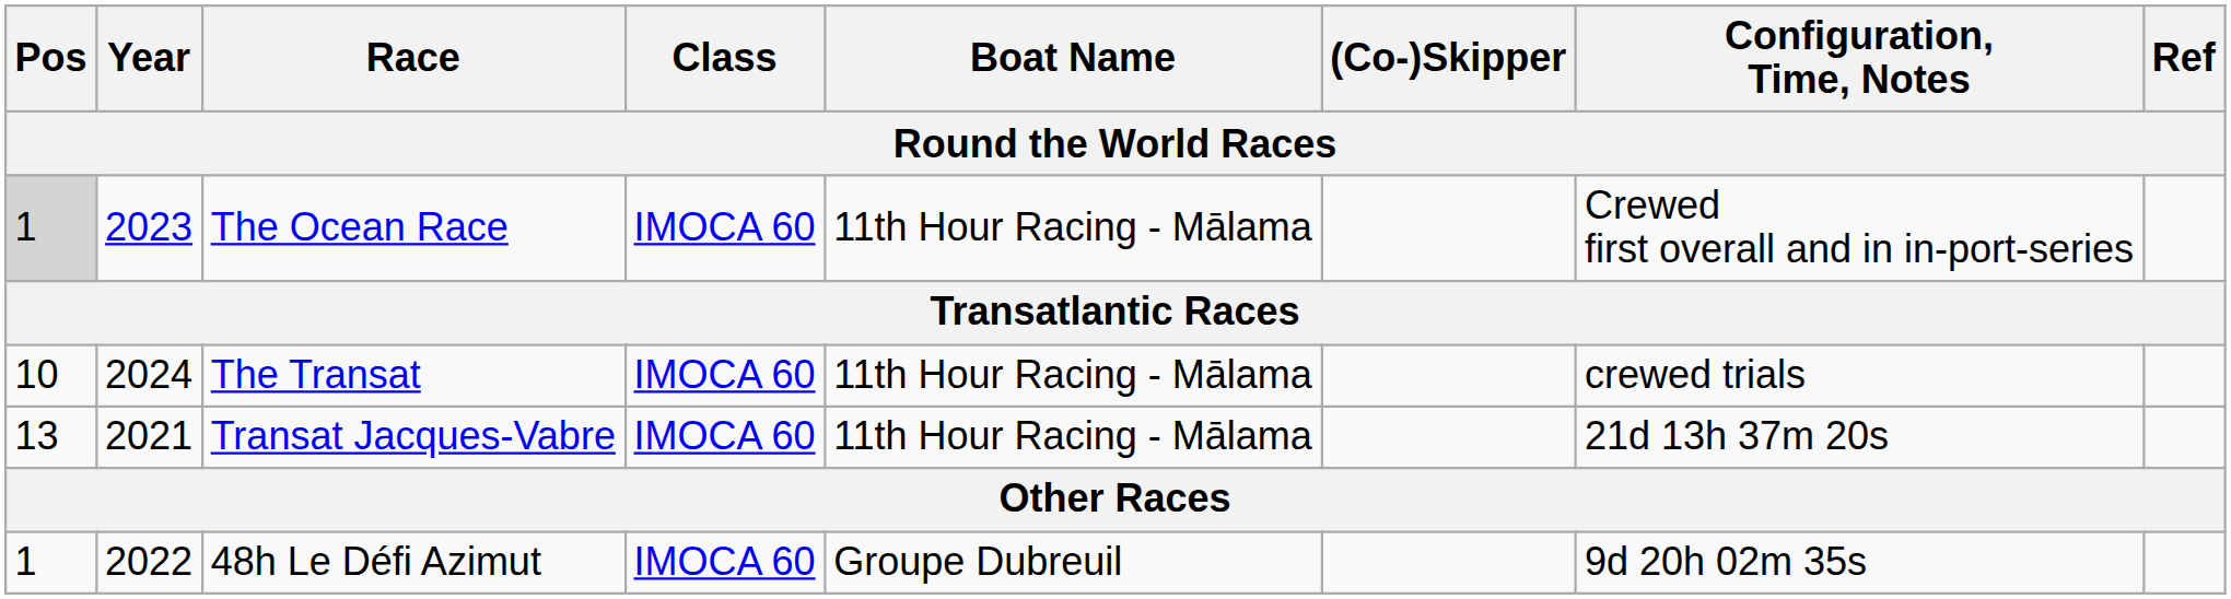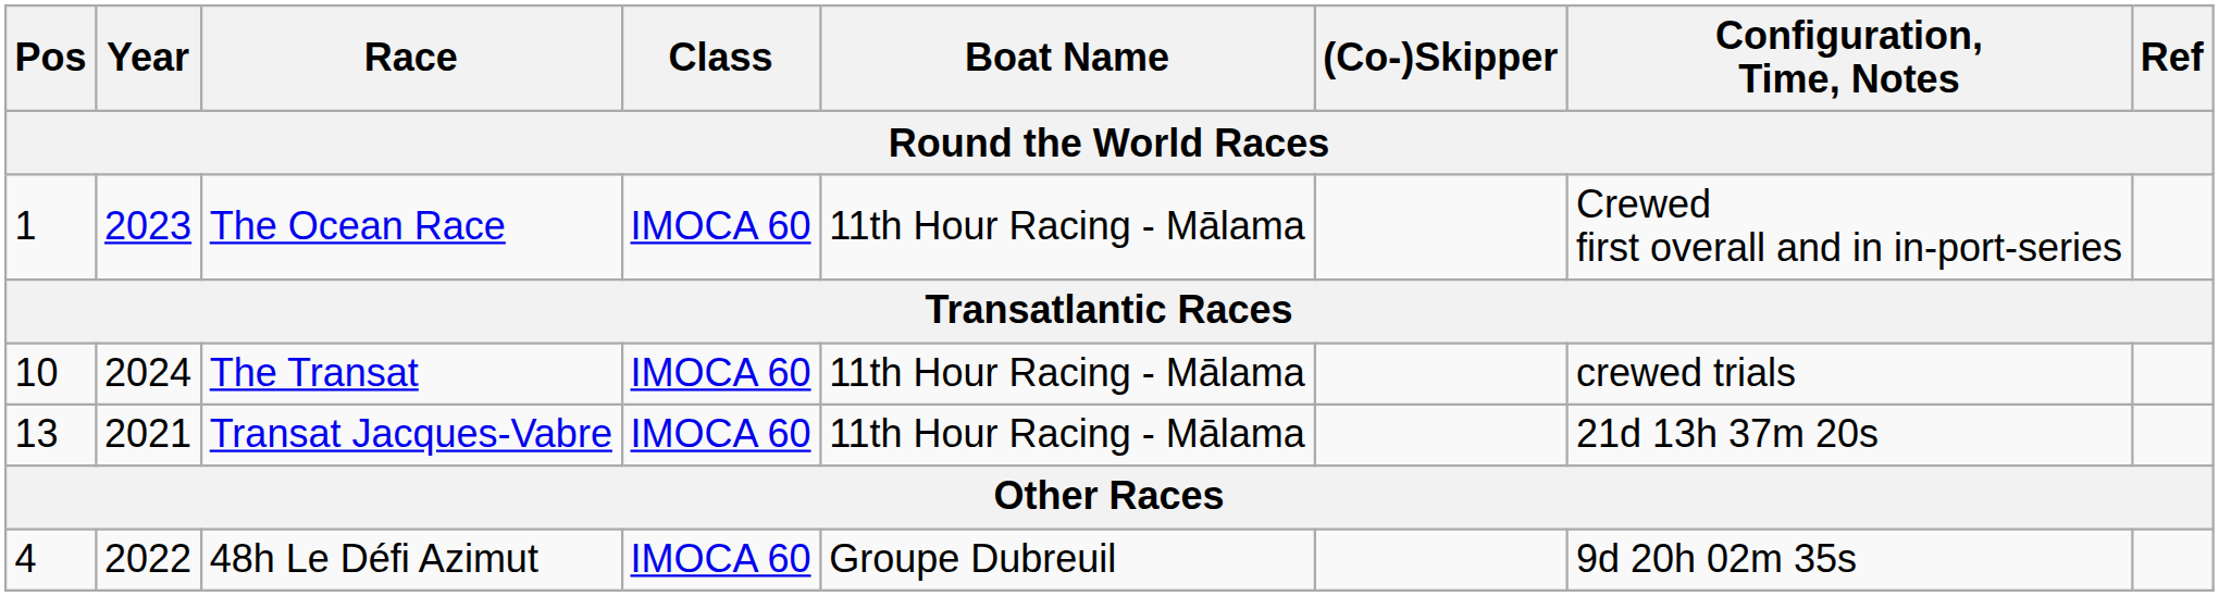The Ocean Race | Pos: lightgrey background -> no background
48h Le Défi Azimut | Pos: 1 -> 4
